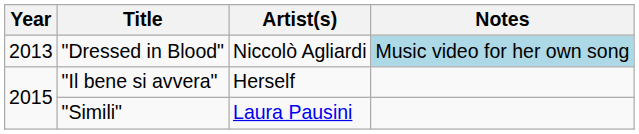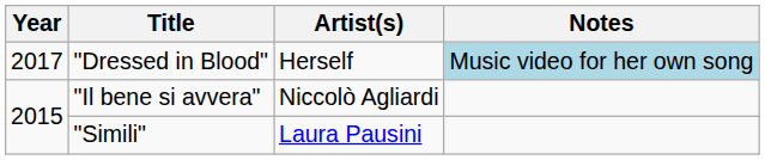"Dressed in Blood" | Year: 2013 -> 2017
"Dressed in Blood" | Artist(s): Niccolò Agliardi -> Herself
"Il bene si avvera" | Artist(s): Herself -> Niccolò Agliardi
